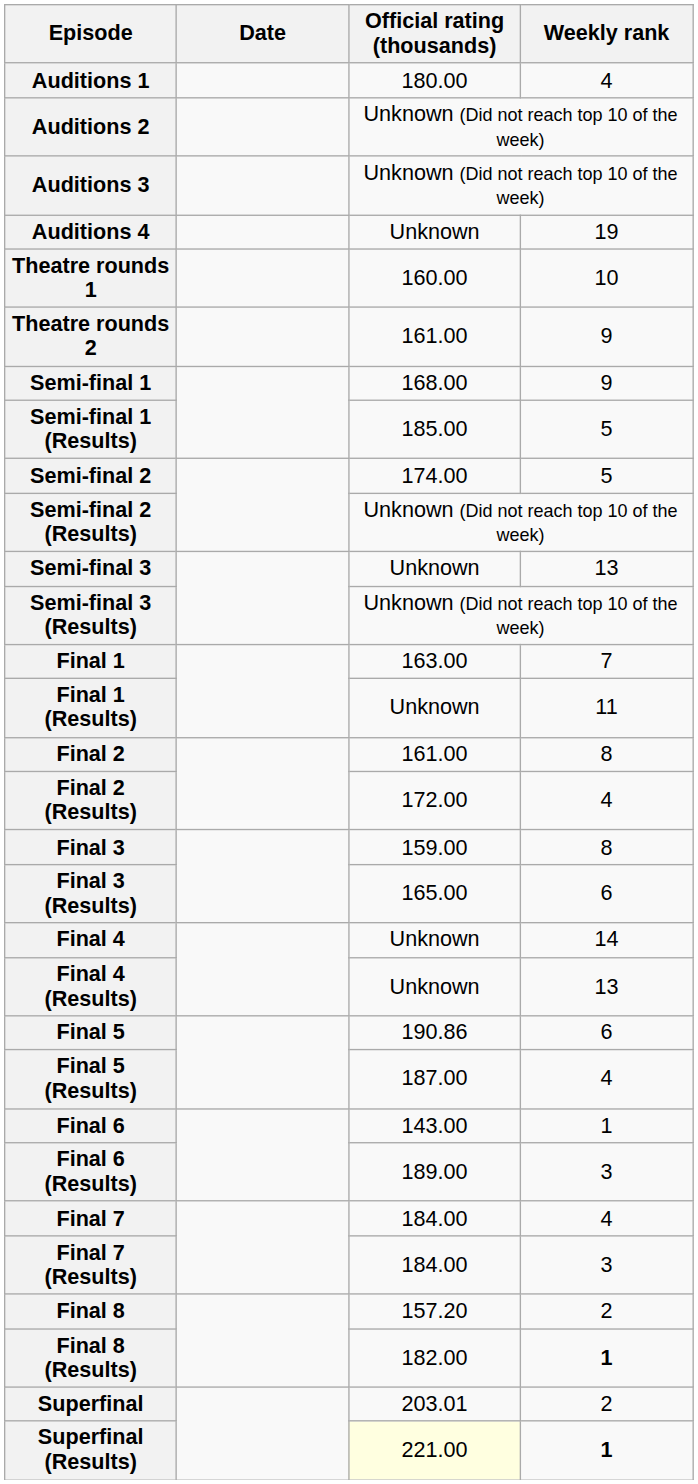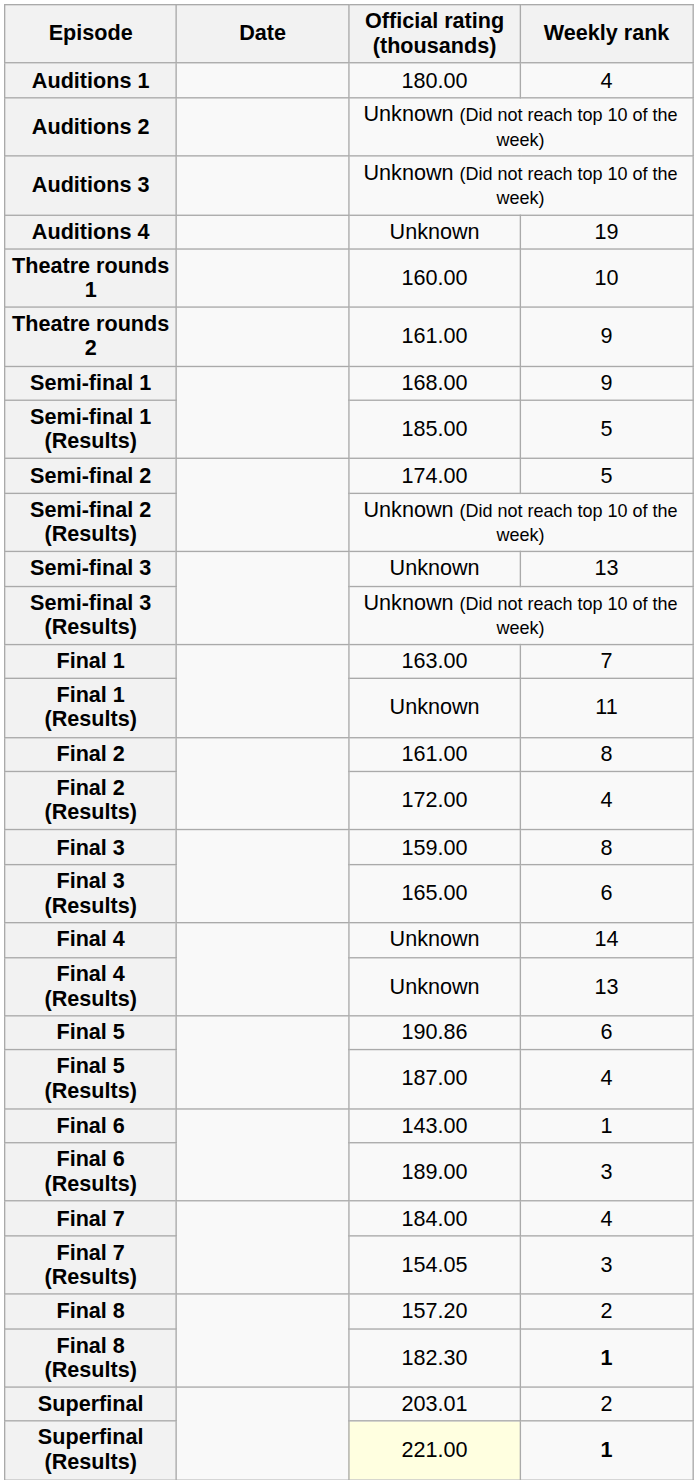Final 7 (Results) | Official rating (thousands): 184.00 -> 154.05
Final 8 (Results) | Official rating (thousands): 182.00 -> 182.30
